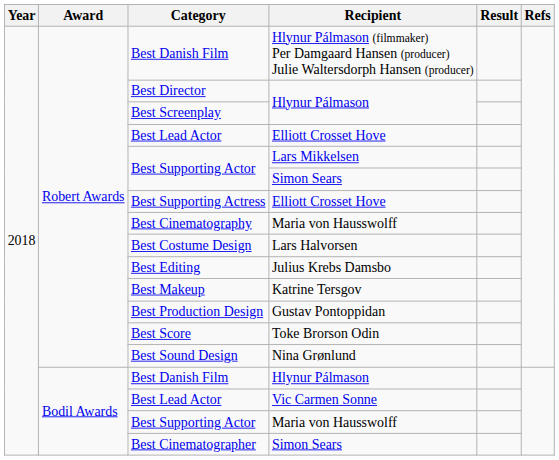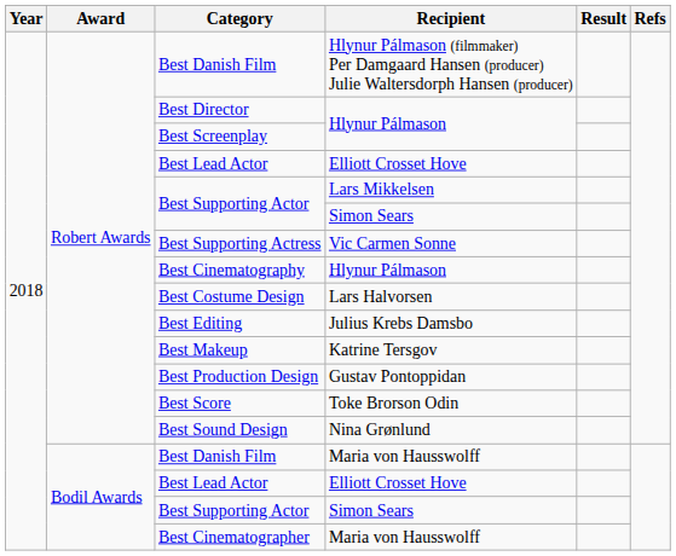Best Supporting Actress | Recipient: Elliott Crosset Hove -> Vic Carmen Sonne
Best Cinematography | Recipient: Maria von Hausswolff -> Hlynur Pálmason
Bodil Awards / Best Danish Film | Recipient: Hlynur Pálmason -> Maria von Hausswolff
Bodil Awards / Best Lead Actor | Recipient: Vic Carmen Sonne -> Elliott Crosset Hove
Bodil Awards / Best Supporting Actor | Recipient: Maria von Hausswolff -> Simon Sears
Best Cinematographer | Recipient: Simon Sears -> Maria von Hausswolff
